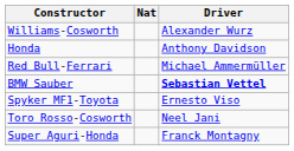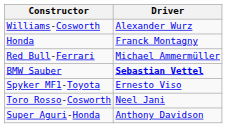- column: Nat
Honda | Driver: Anthony Davidson -> Franck Montagny
Super Aguri-Honda | Driver: Franck Montagny -> Anthony Davidson
